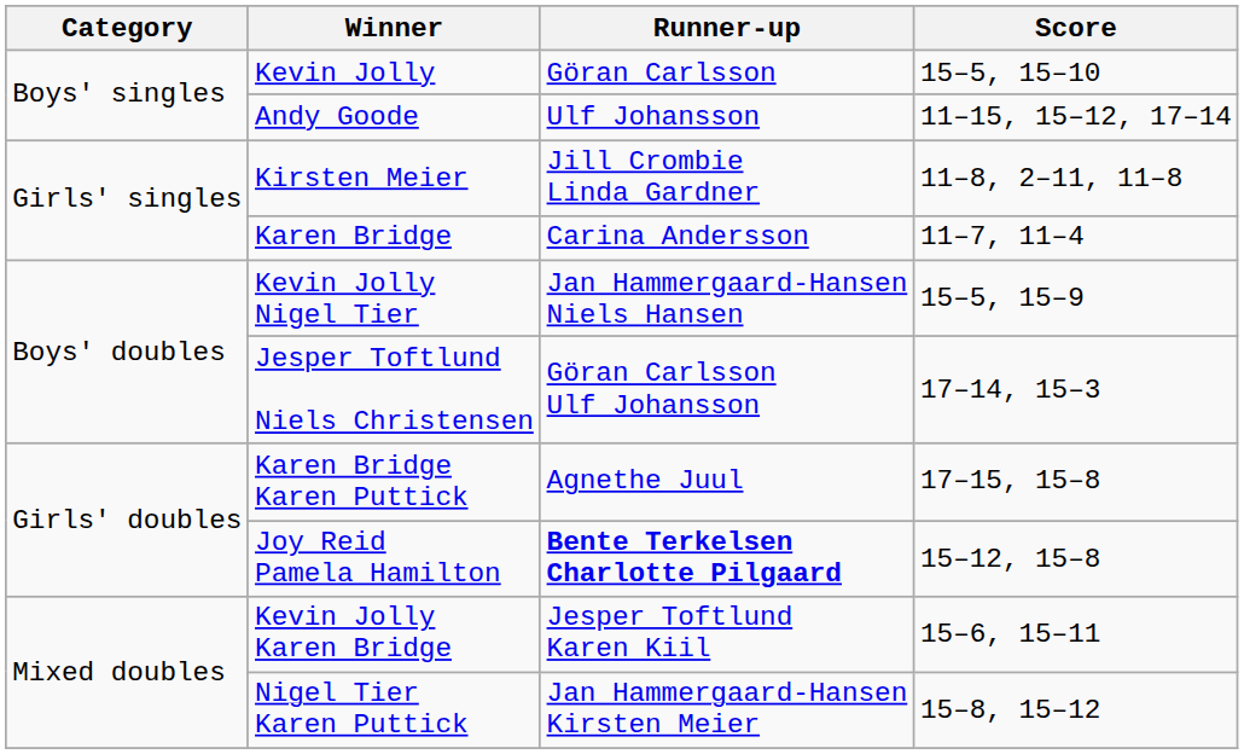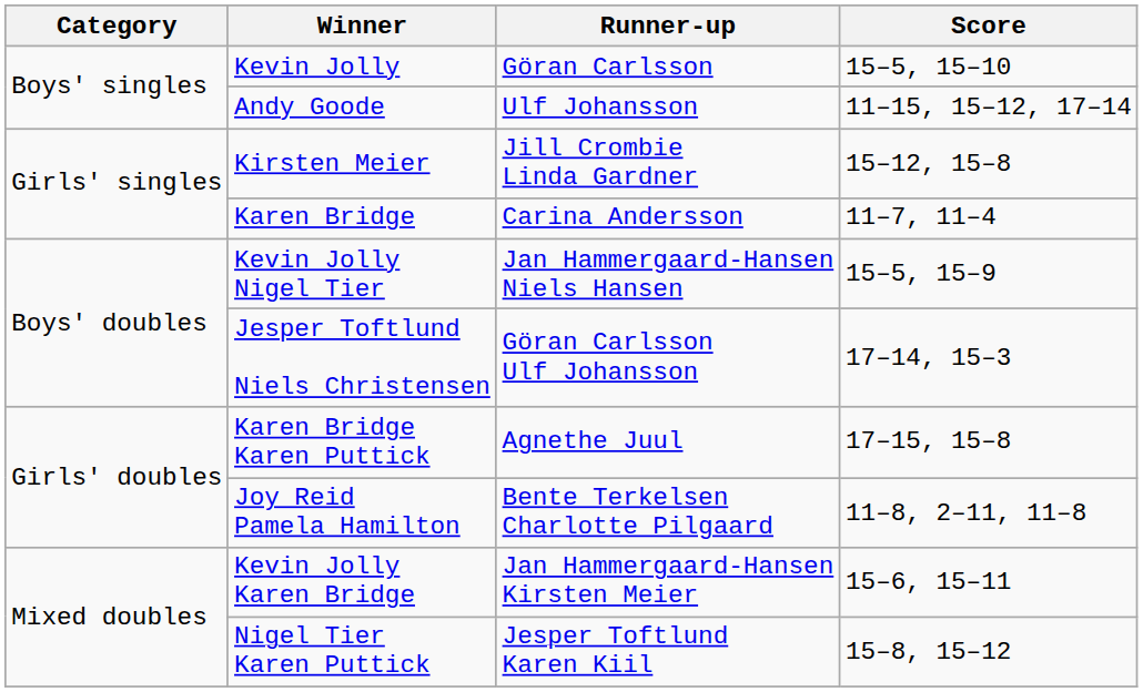Kirsten Meier | Score: 11–8, 2–11, 11–8 -> 15–12, 15–8
Joy Reid Pamela Hamilton | Runner-up: bold -> normal
Joy Reid Pamela Hamilton | Score: 15–12, 15–8 -> 11–8, 2–11, 11–8
Kevin Jolly Karen Bridge | Runner-up: Jesper Toftlund Karen Kiil -> Jan Hammergaard-Hansen Kirsten Meier
Nigel Tier Karen Puttick | Runner-up: Jan Hammergaard-Hansen Kirsten Meier -> Jesper Toftlund Karen Kiil
